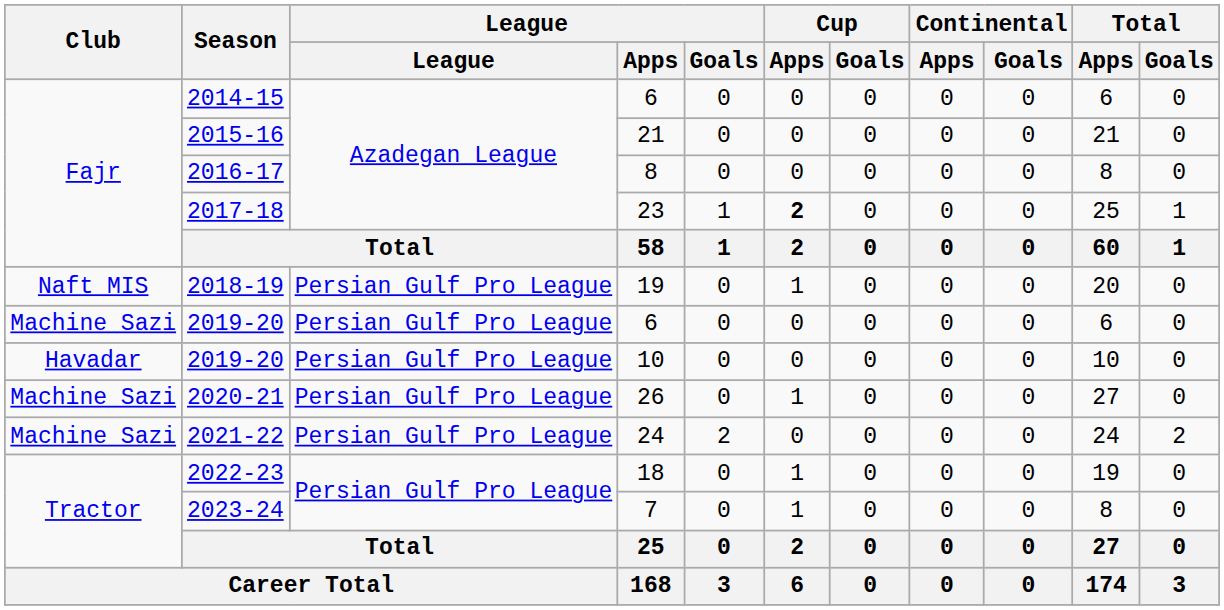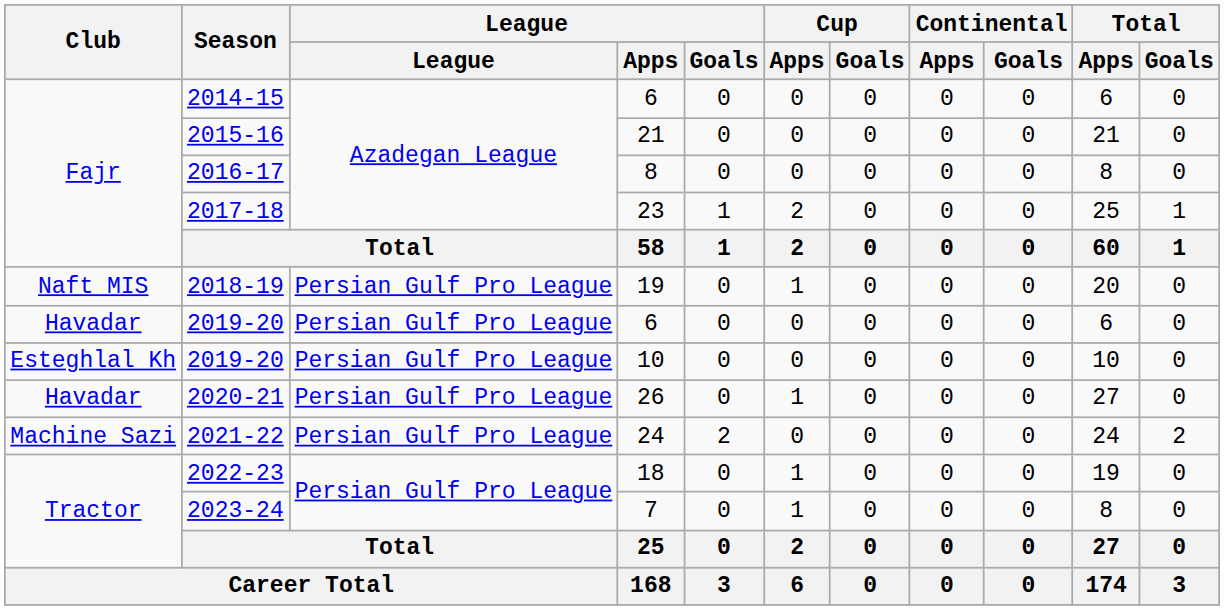2017-18 | Cup / Apps: bold -> normal
2019-20 / 6 | Club: Machine Sazi -> Havadar
2019-20 / 10 | Club: Havadar -> Esteghlal Kh
2020-21 | Club: Machine Sazi -> Havadar
